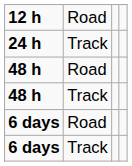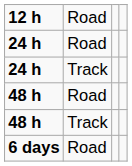+ row: 24 h | Road
- row: 6 days | Track
